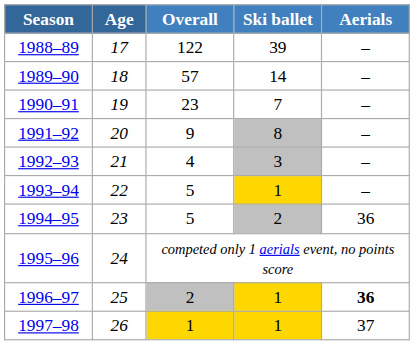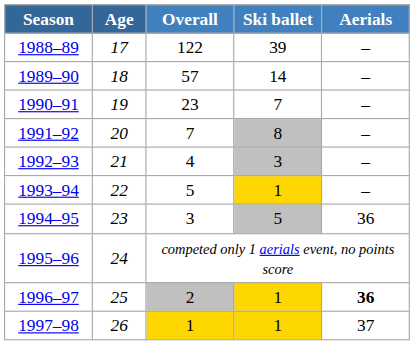1991–92 | Overall: 9 -> 7
1994–95 | Overall: 5 -> 3
1994–95 | Ski ballet: 2 -> 5
